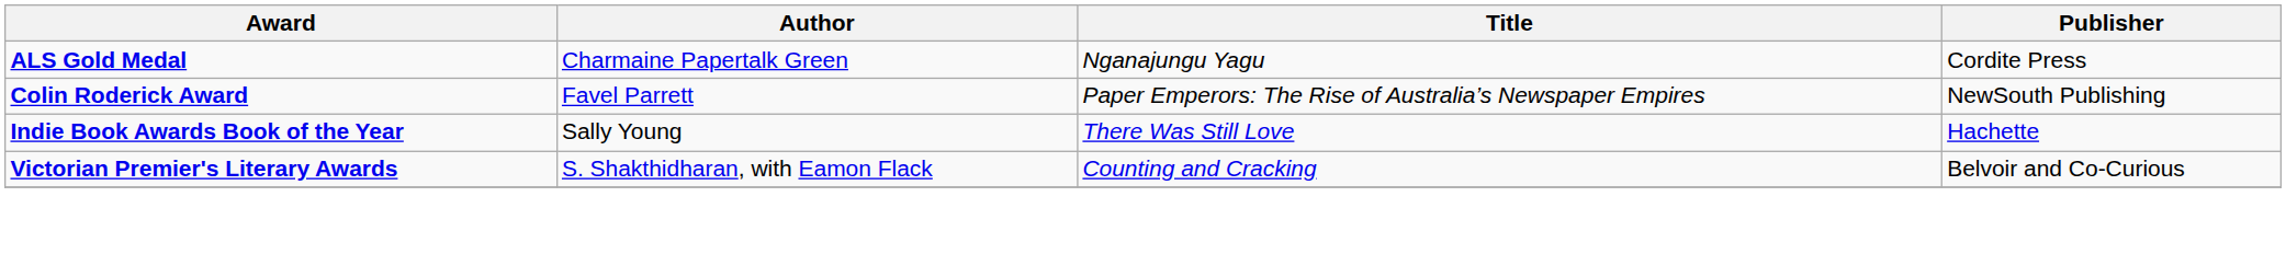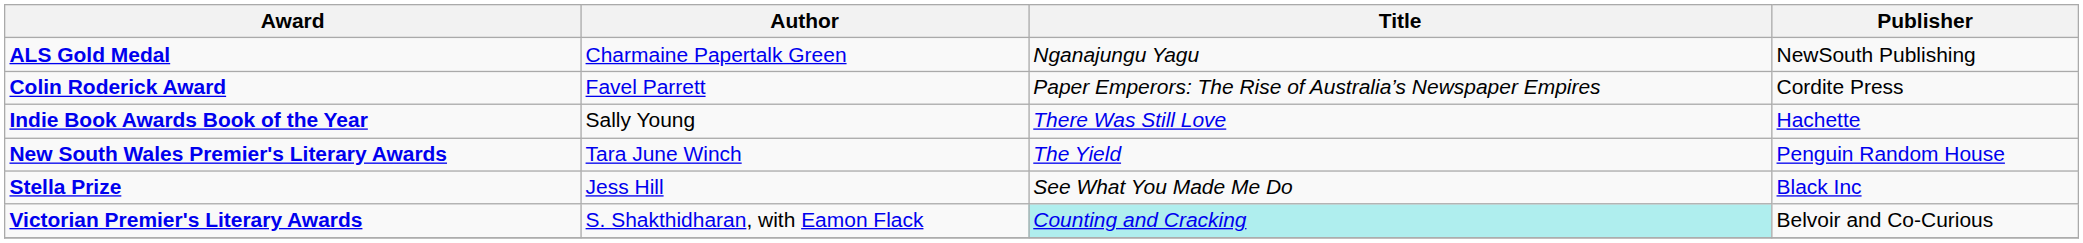ALS Gold Medal | Publisher: Cordite Press -> NewSouth Publishing
Colin Roderick Award | Publisher: NewSouth Publishing -> Cordite Press
+ row: New South Wales Premier's Literary Awards | Tara June Winch | The Yield | Penguin Random House
+ row: Stella Prize | Jess Hill | See What You Made Me Do | Black Inc
Victorian Premier's Literary Awards | Title: no background -> paleturquoise background
